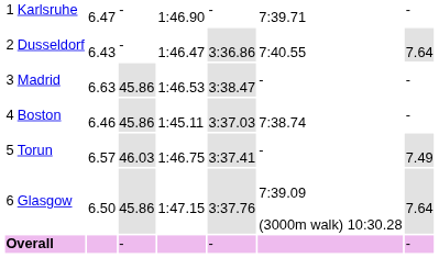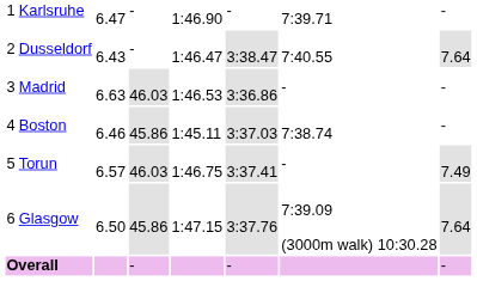Dusseldorf | column 6: 3:36.86 -> 3:38.47
Madrid | column 4: 45.86 -> 46.03
Madrid | column 6: 3:38.47 -> 3:36.86
